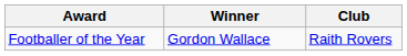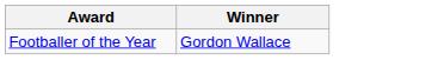- column: Club | Raith Rovers
